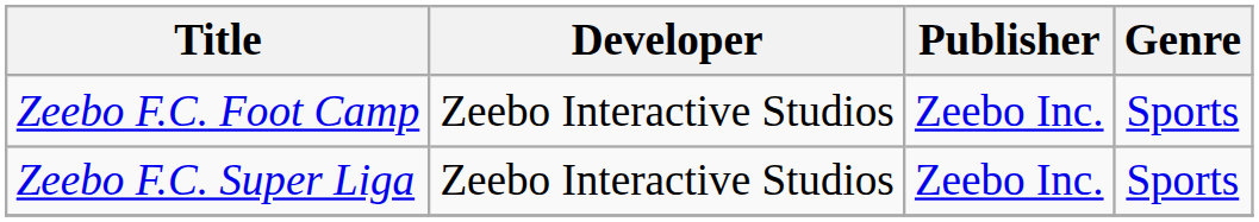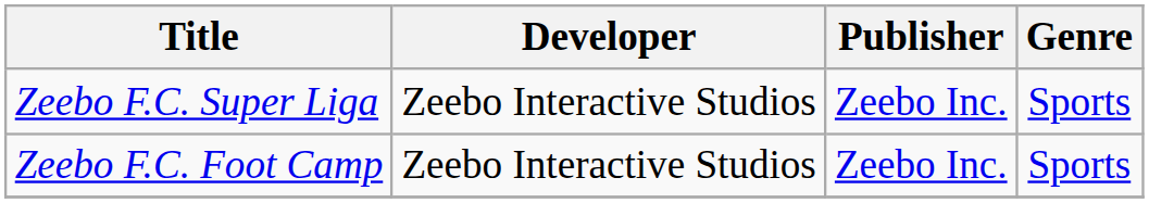rows swapped: Zeebo F.C. Foot Camp <-> Zeebo F.C. Super Liga
